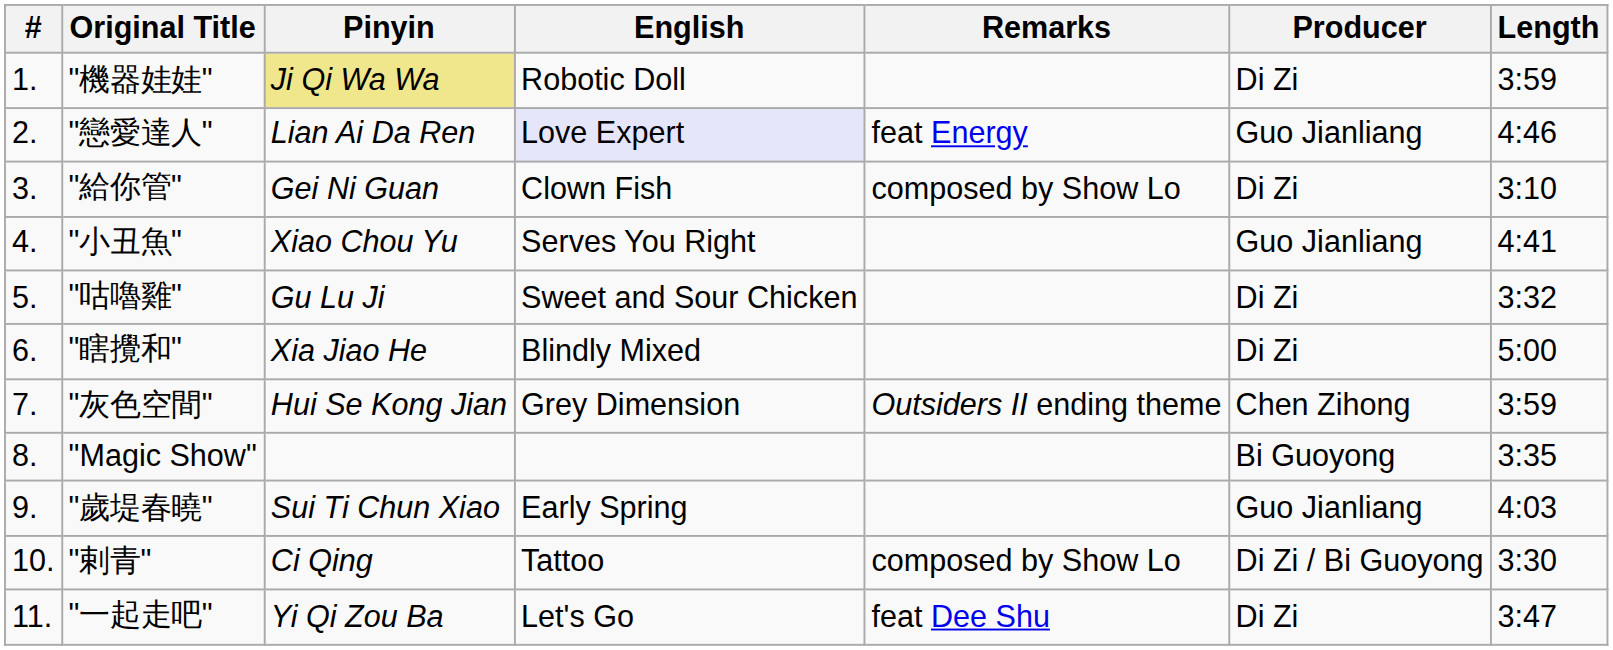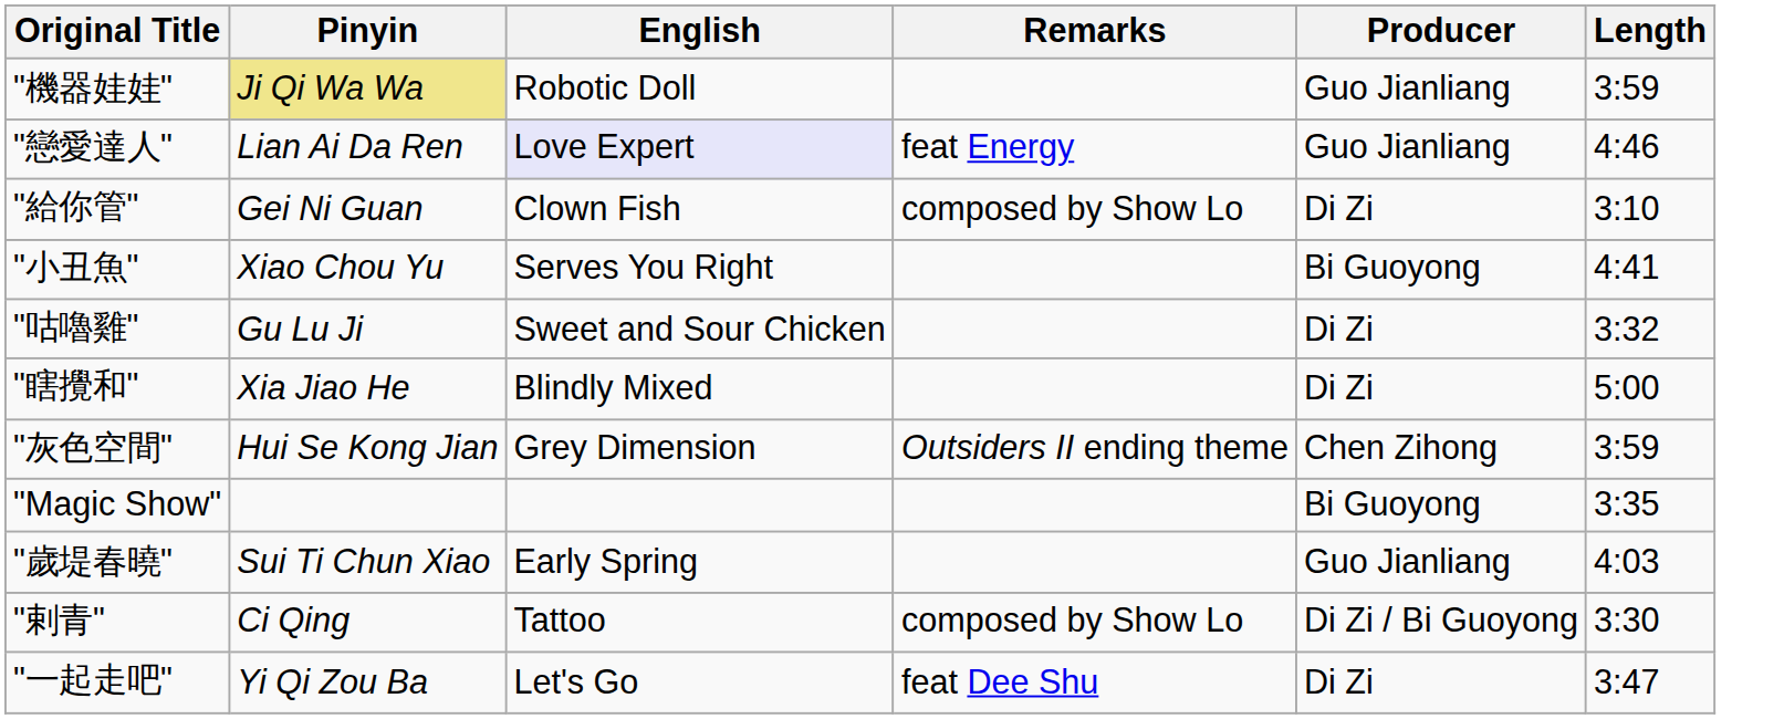- column: # | 1. | 2. | 3. | 4. | 5. | 6. | 7. | 8. | 9. | 10. | 11.
"機器娃娃" | Producer: Di Zi -> Guo Jianliang
"小丑魚" | Producer: Guo Jianliang -> Bi Guoyong
